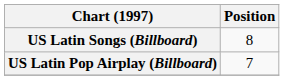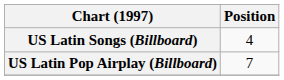US Latin Songs (Billboard) | Position: 8 -> 4
